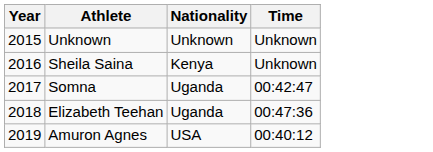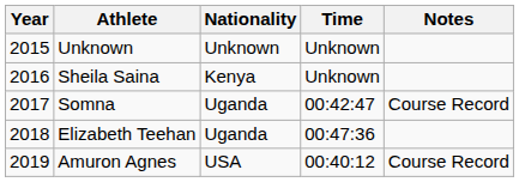+ column: Notes | Course Record | Course Record
